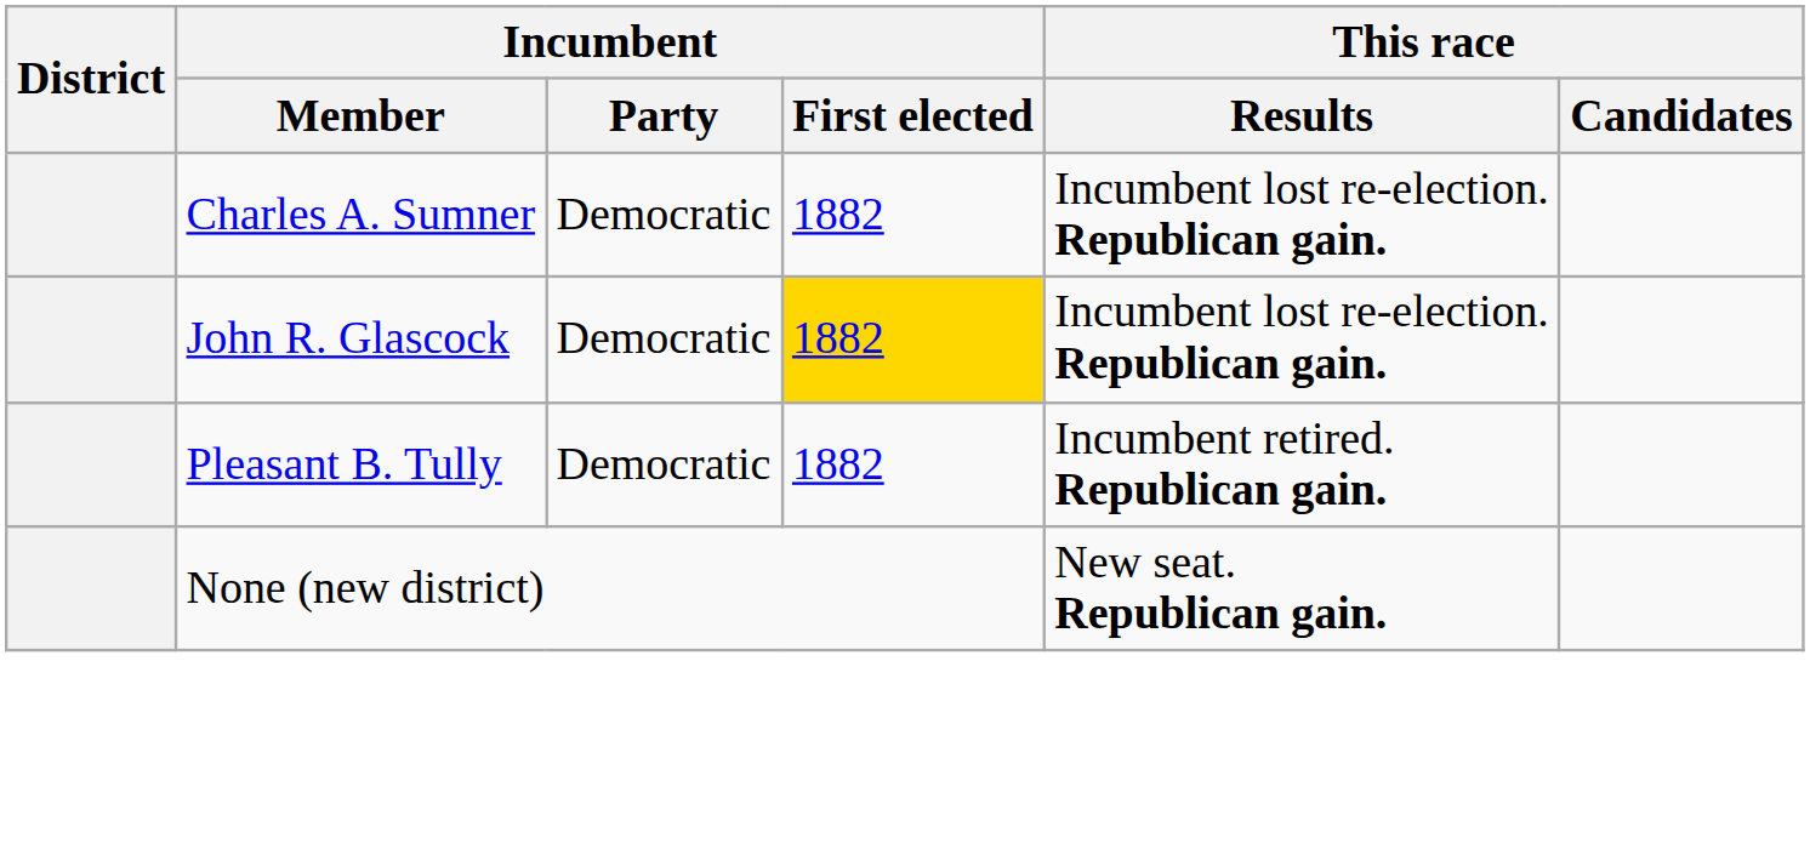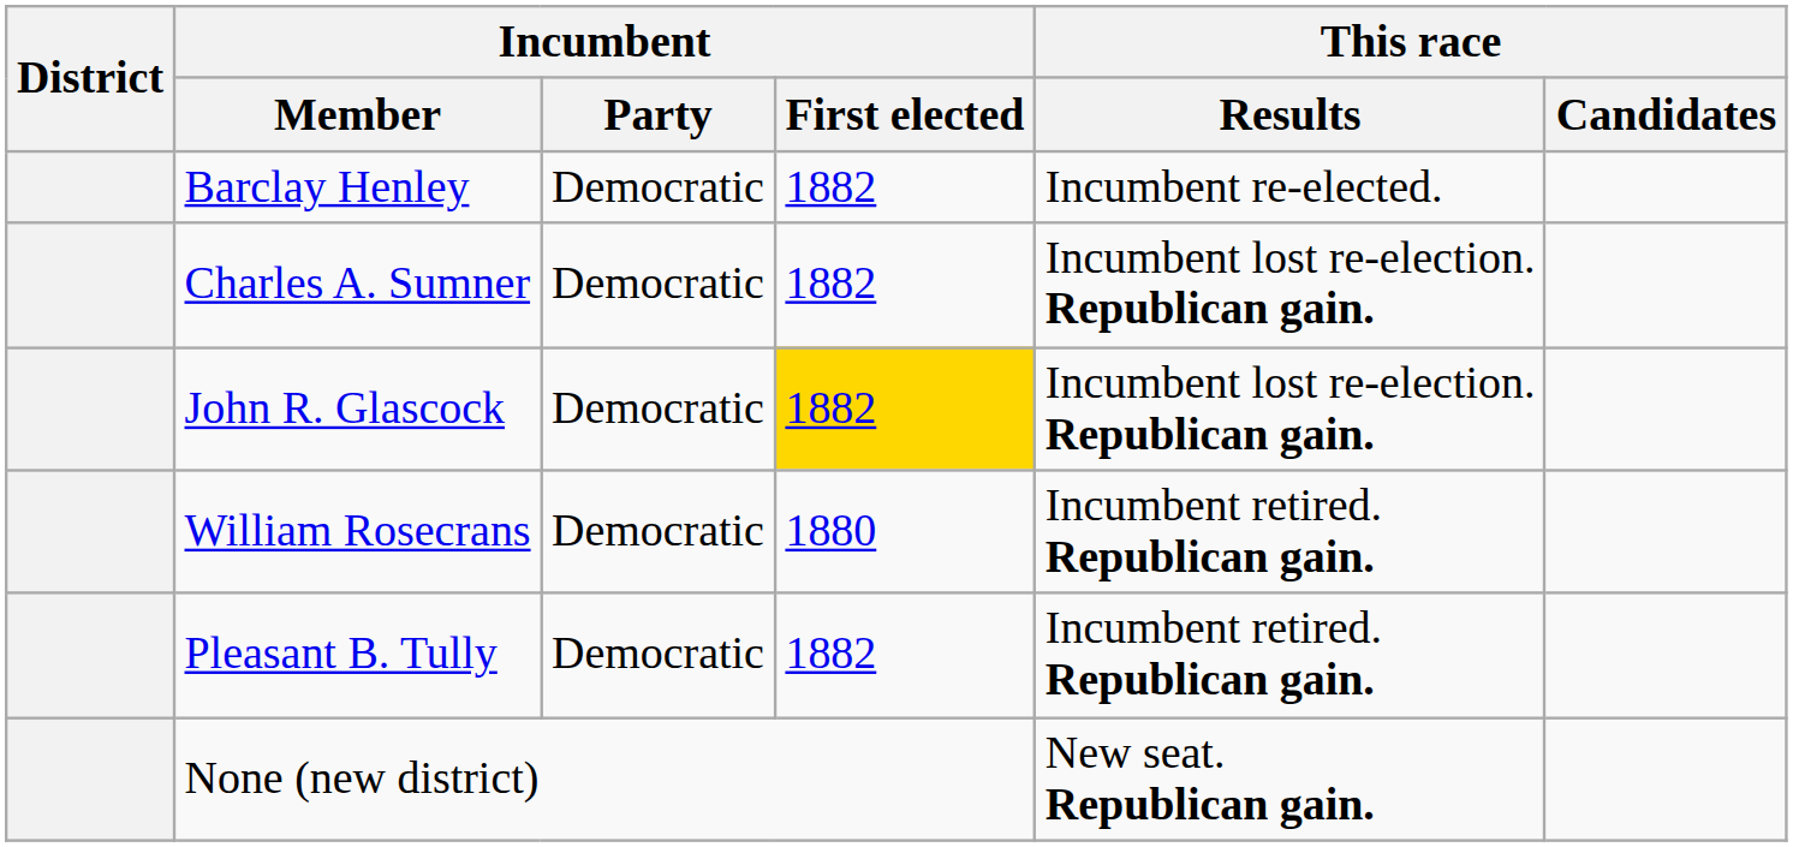+ row: Barclay Henley | Democratic | 1882 | Incumbent re-elected.
+ row: William Rosecrans | Democratic | 1880 | Incumbent retired. Republican gain.
